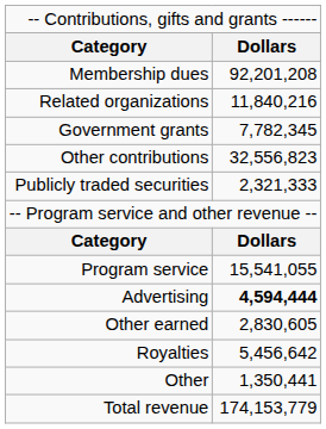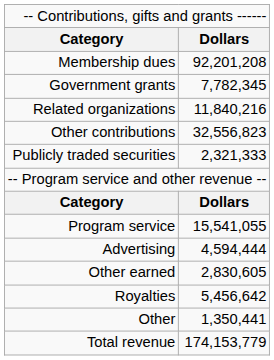rows swapped: Related organizations <-> Government grants
Advertising | column 2: bold -> normal
